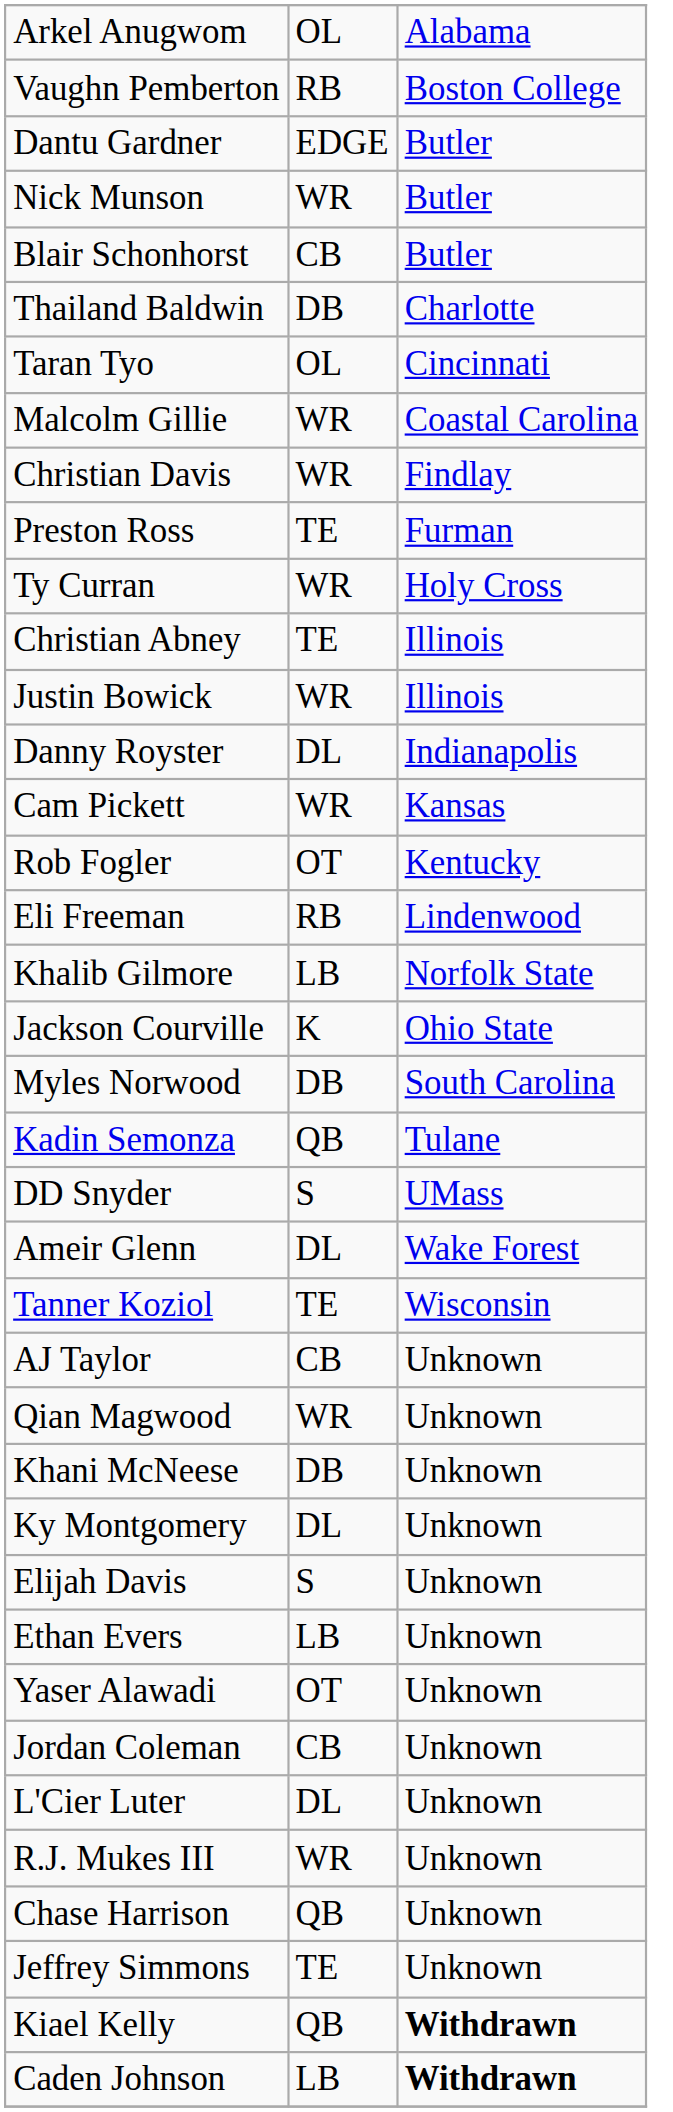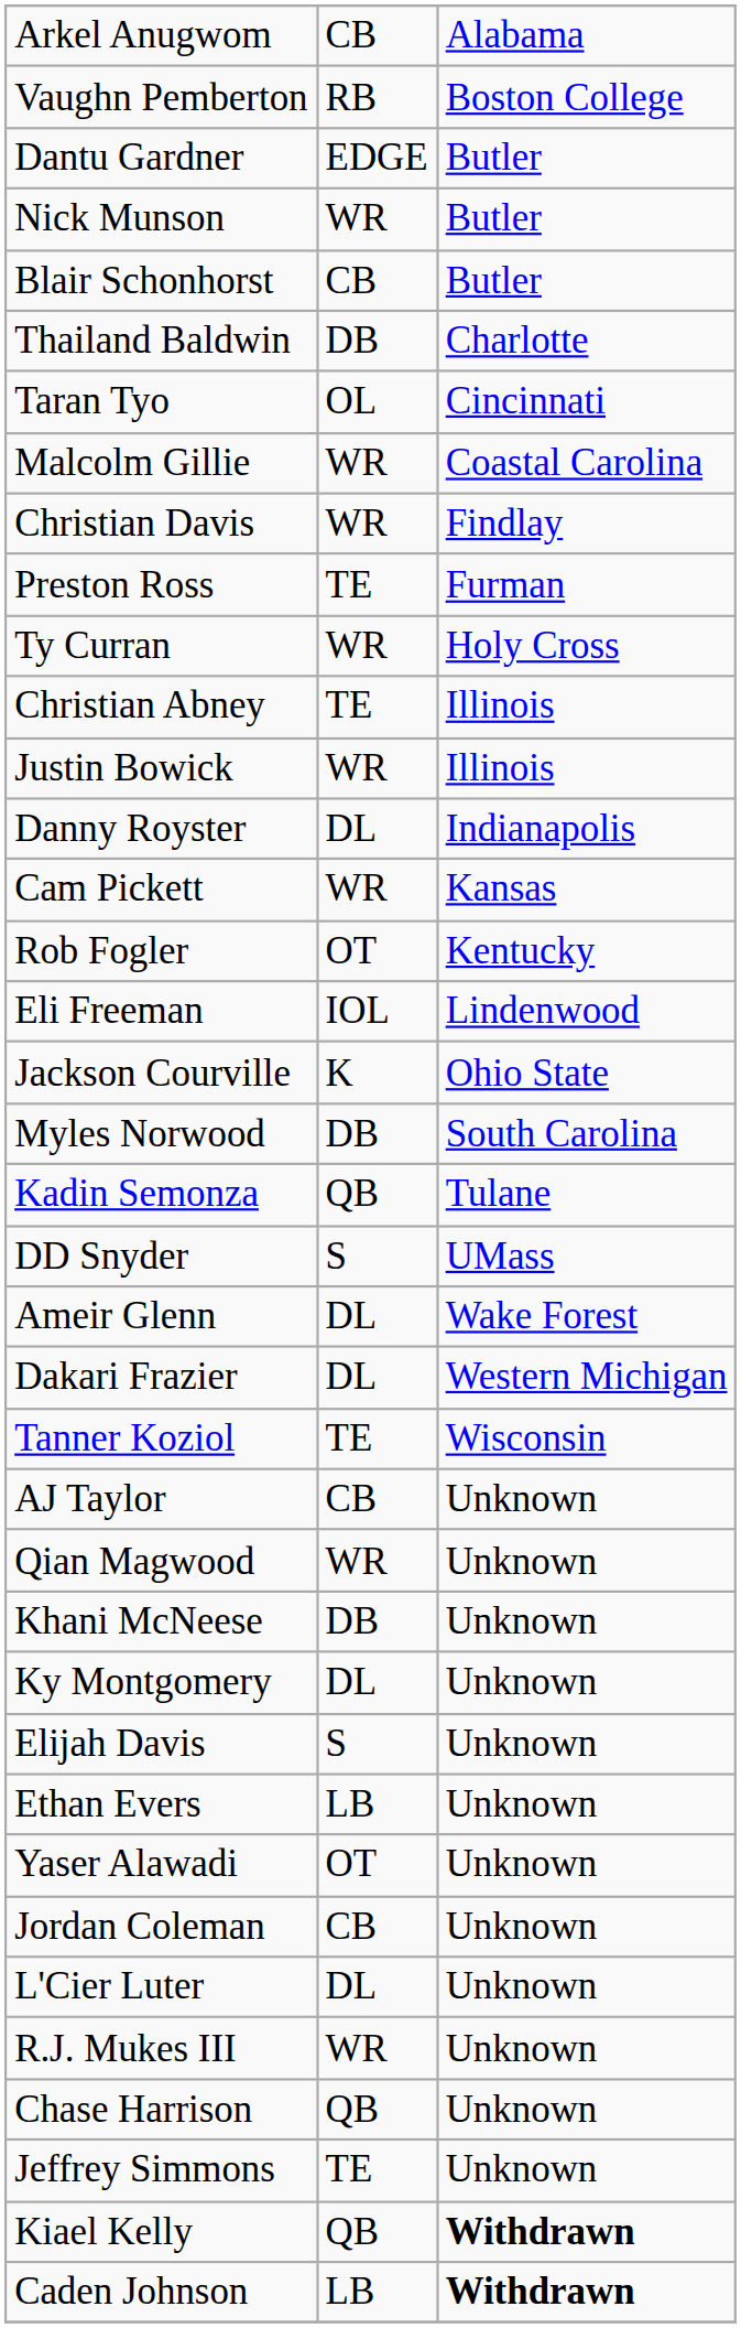Arkel Anugwom | column 2: OL -> CB
Eli Freeman | column 2: RB -> IOL
- row: Khalib Gilmore | LB | Norfolk State
+ row: Dakari Frazier | DL | Western Michigan
